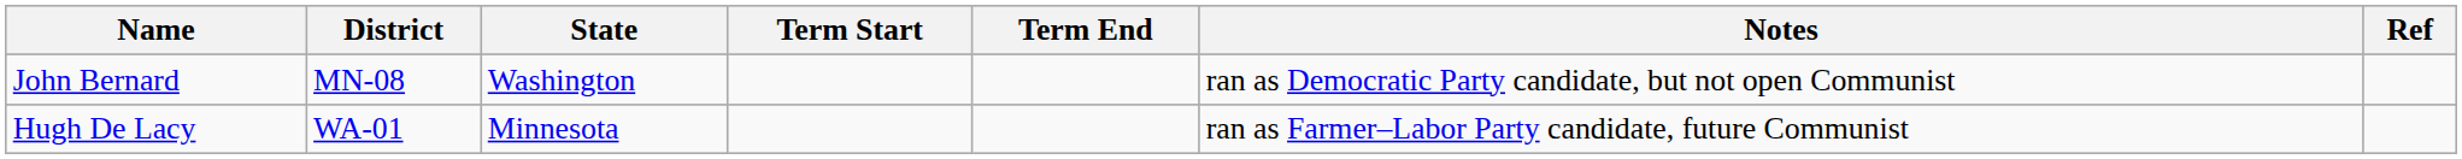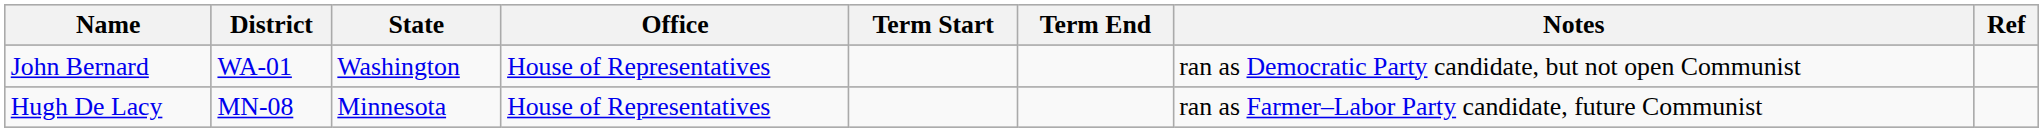+ column: Office | House of Representatives | House of Representatives
John Bernard | District: MN-08 -> WA-01
Hugh De Lacy | District: WA-01 -> MN-08
